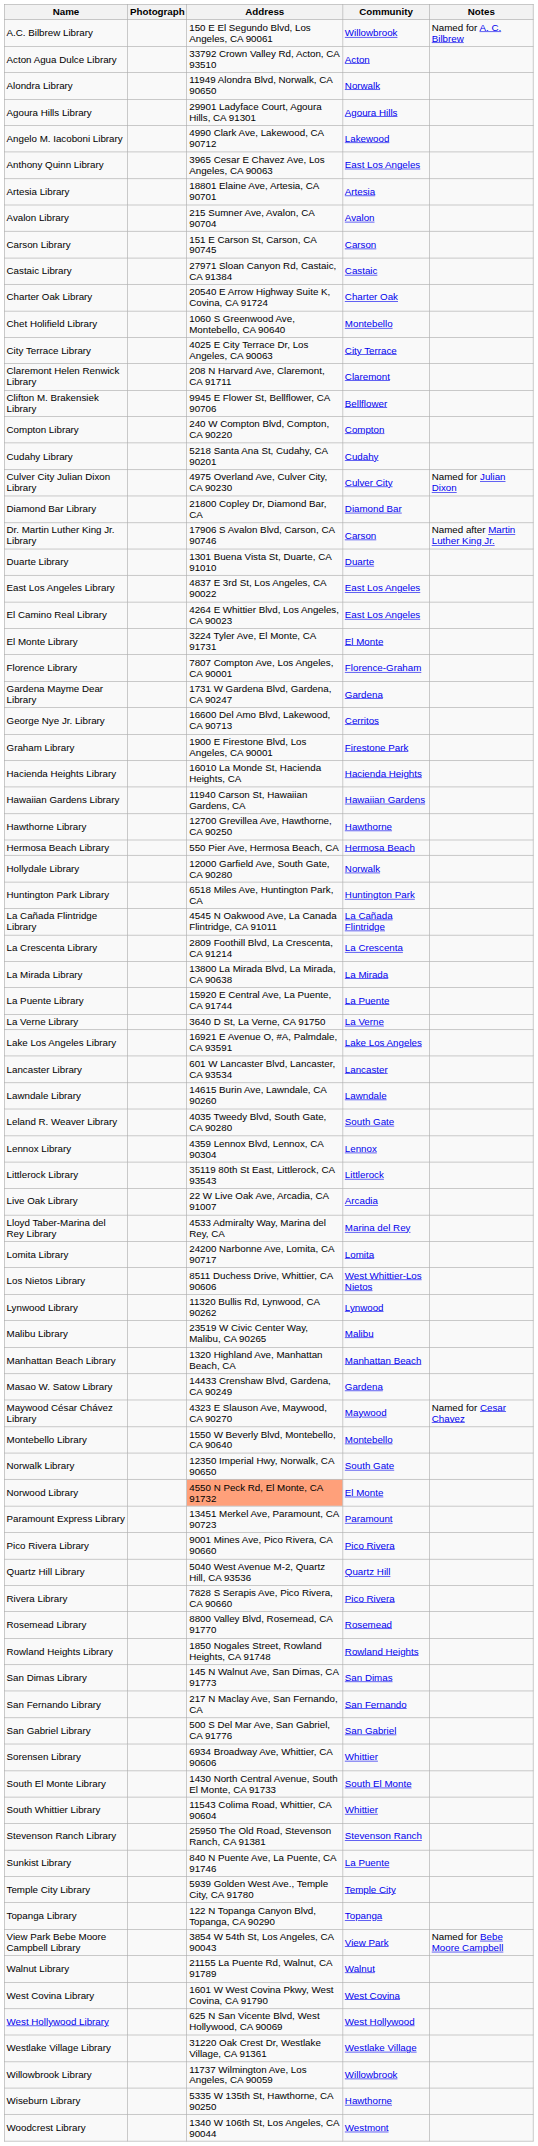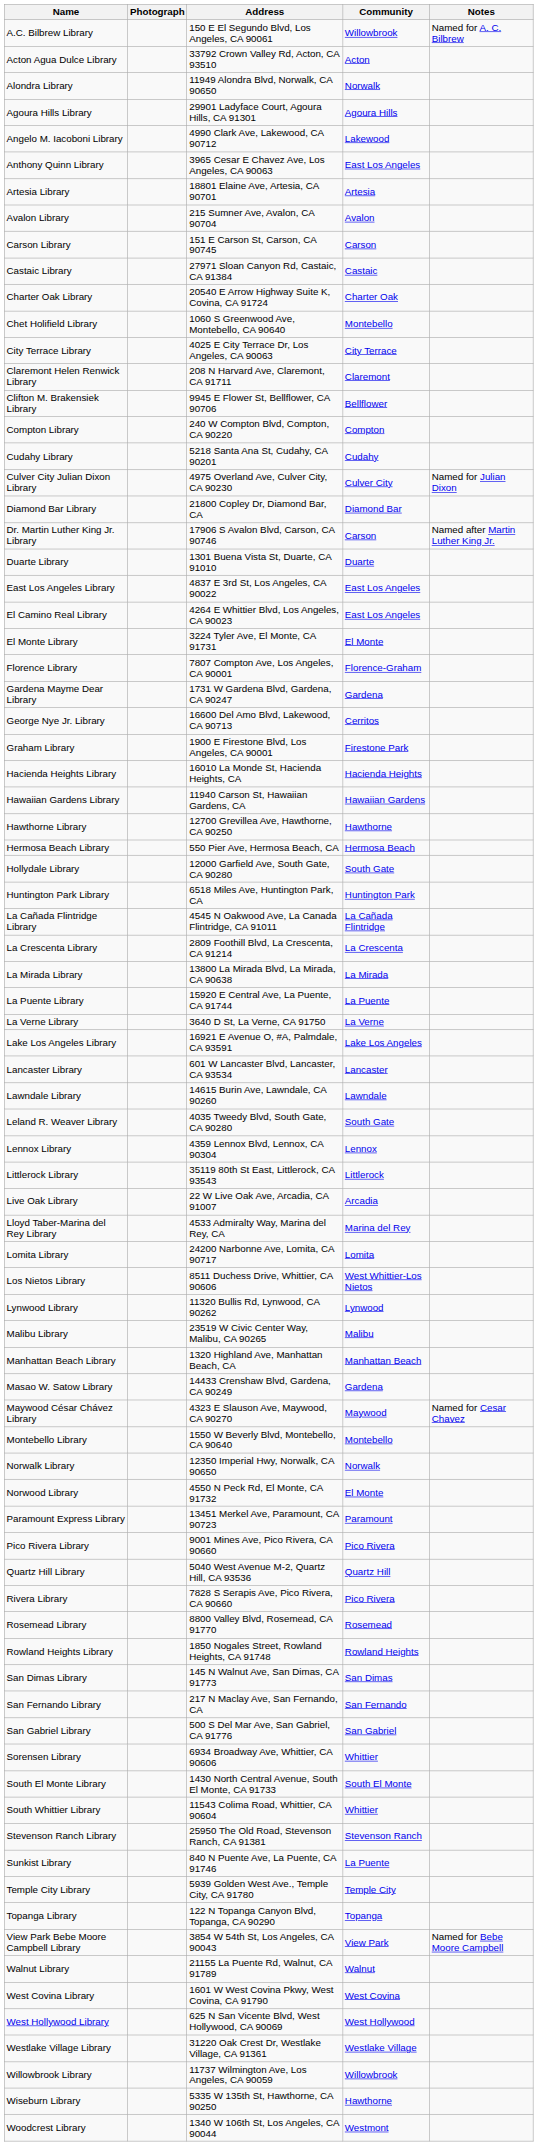Hollydale Library | Community: Norwalk -> South Gate
Norwalk Library | Community: South Gate -> Norwalk
Norwood Library | Address: lightsalmon background -> no background
